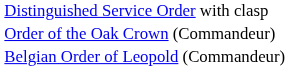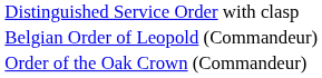rows swapped: Belgian Order of Leopold (Commandeur) <-> Order of the Oak Crown (Commandeur)
